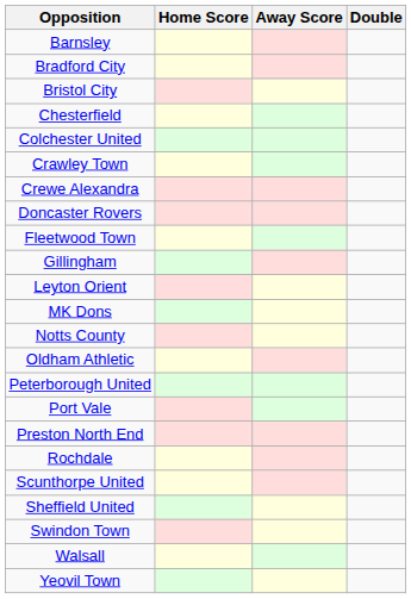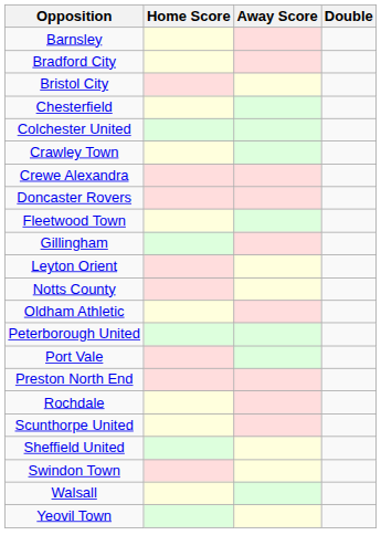- row: MK Dons
